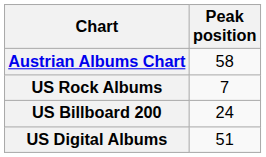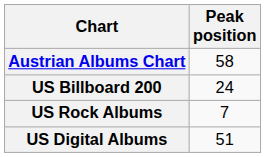rows swapped: US Billboard 200 <-> US Rock Albums
